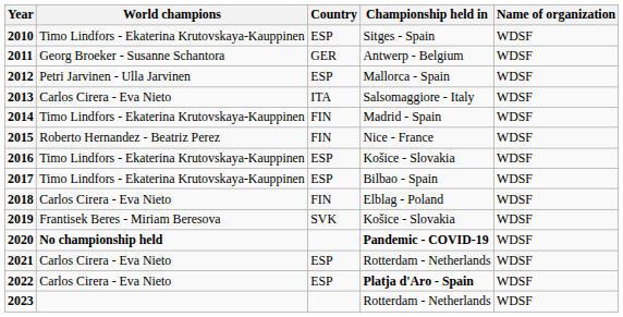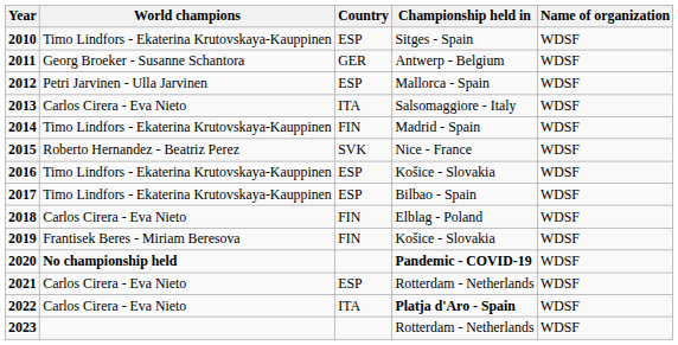2015 | Country: FIN -> SVK
2019 | Country: SVK -> FIN
2022 | Country: ESP -> ITA
